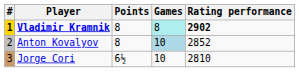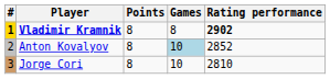Vladimir Kramnik | Games: paleturquoise background -> no background
Jorge Cori | Points: 6½ -> 8
